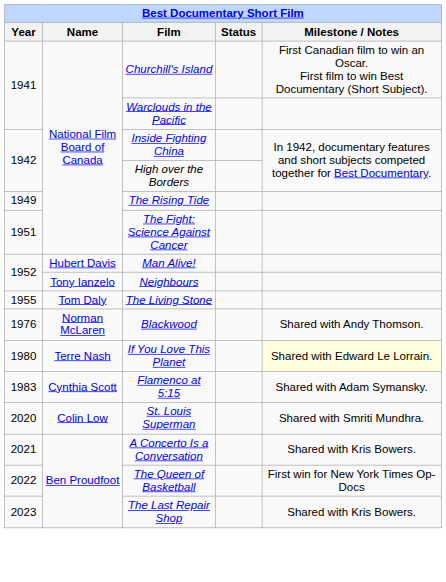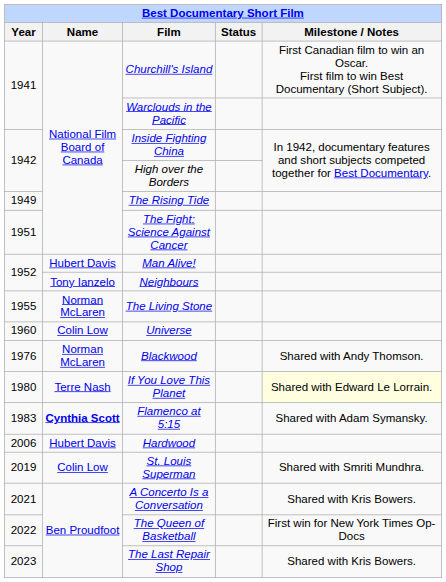The Living Stone | Name: Tom Daly -> Norman McLaren
+ row: 1960 | Colin Low | Universe
Flamenco at 5:15 | Name: normal -> bold
+ row: 2006 | Hubert Davis | Hardwood
St. Louis Superman | Year: 2020 -> 2019
